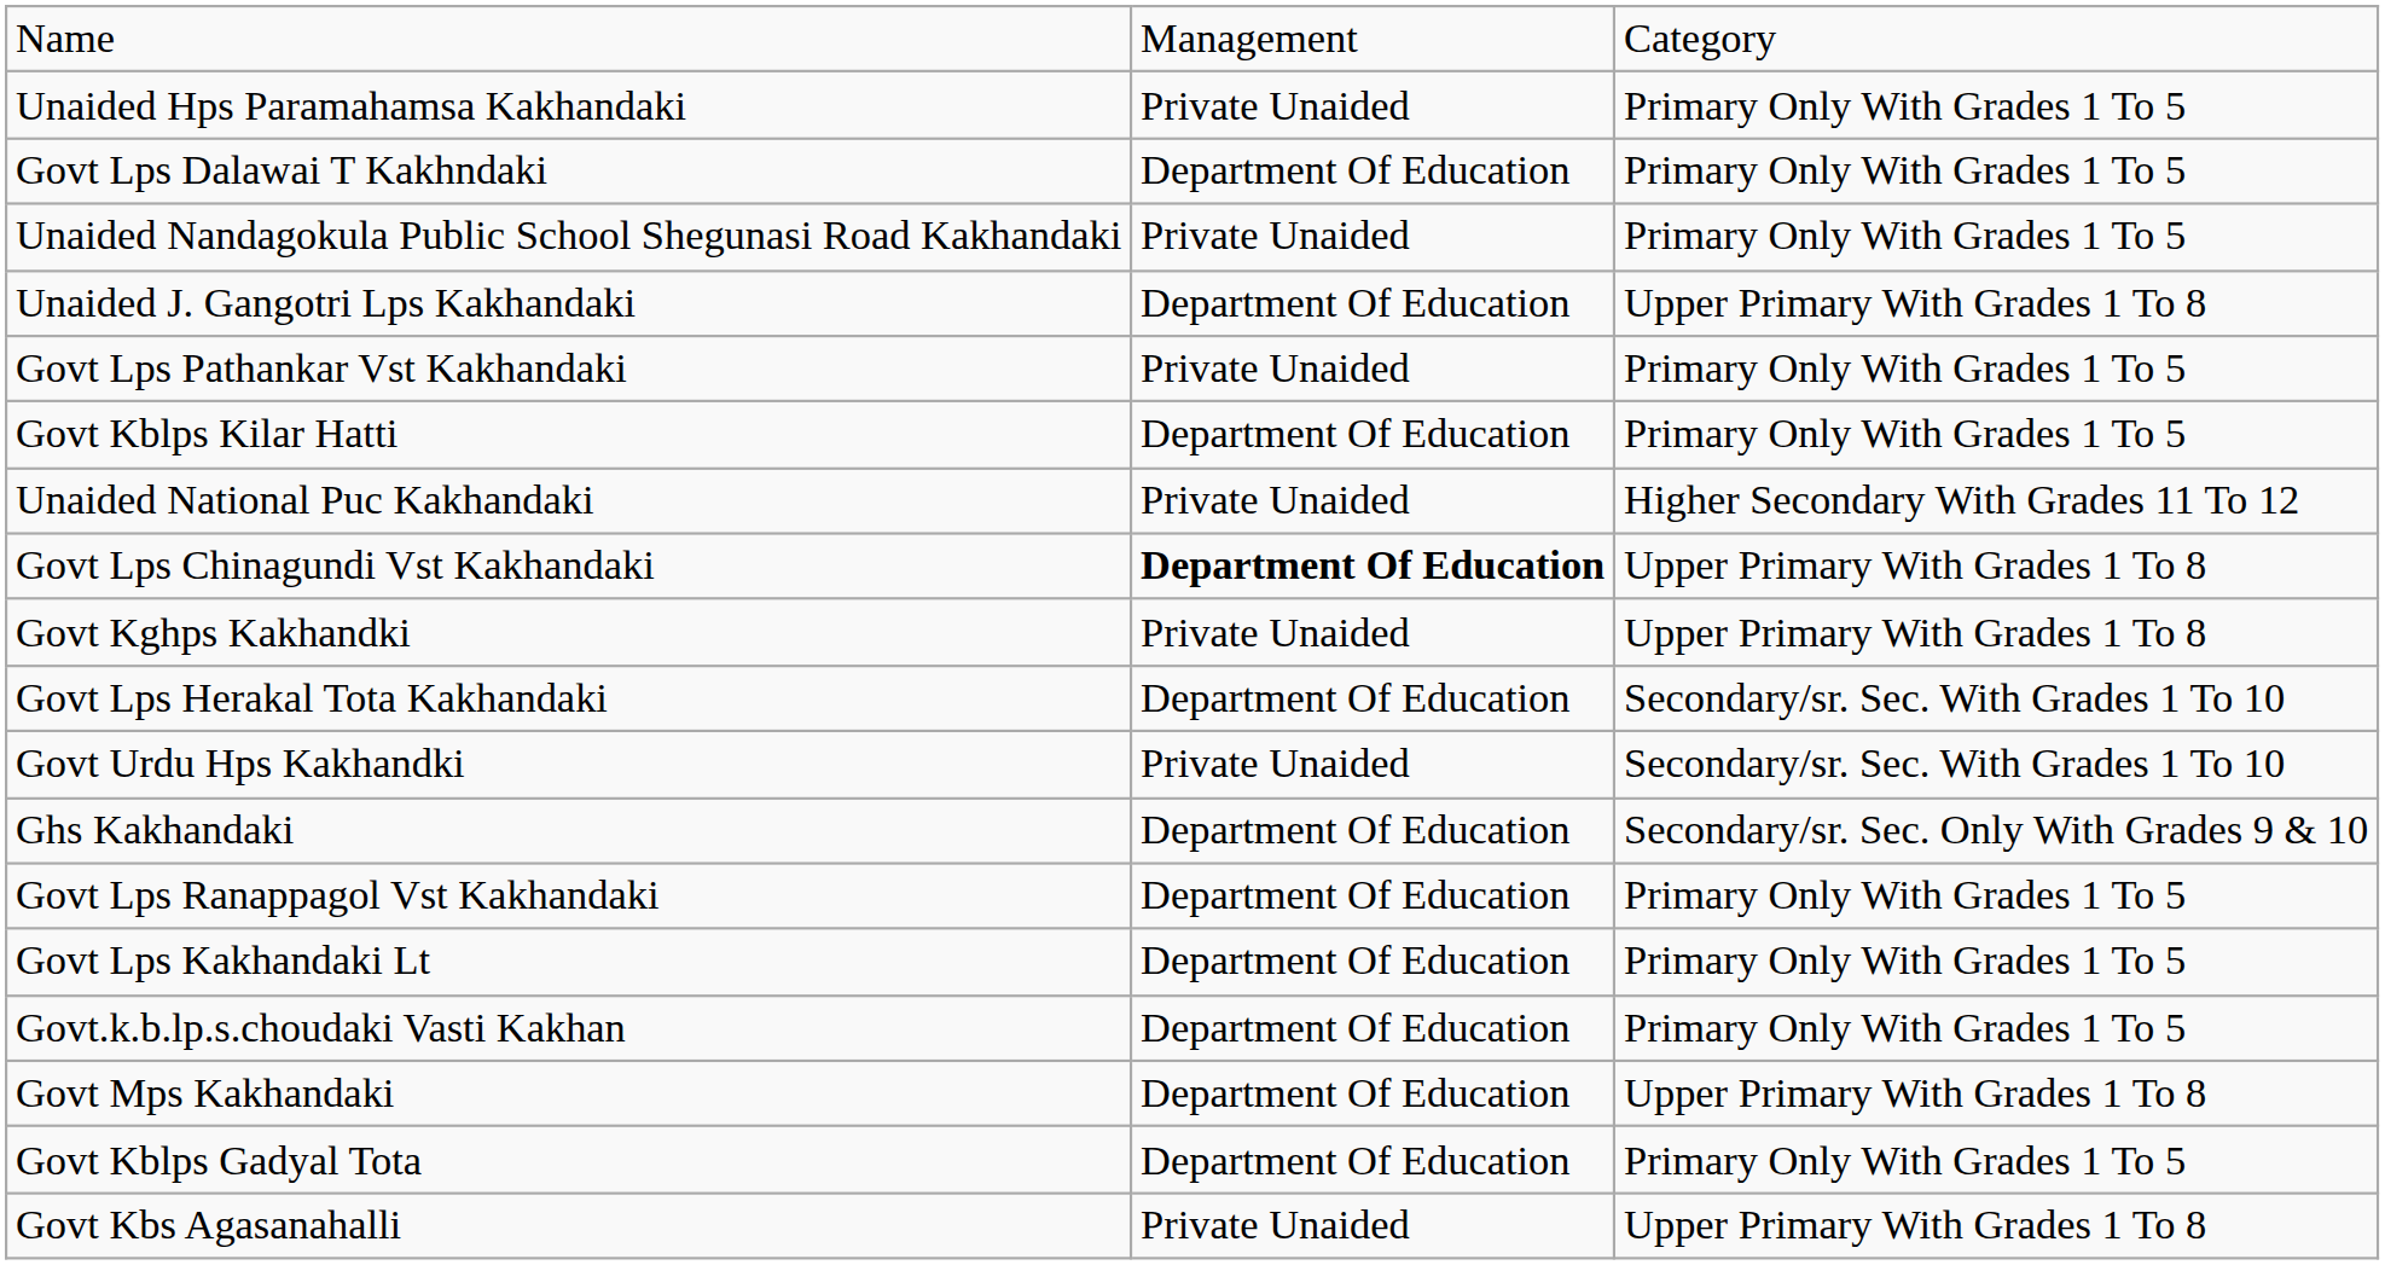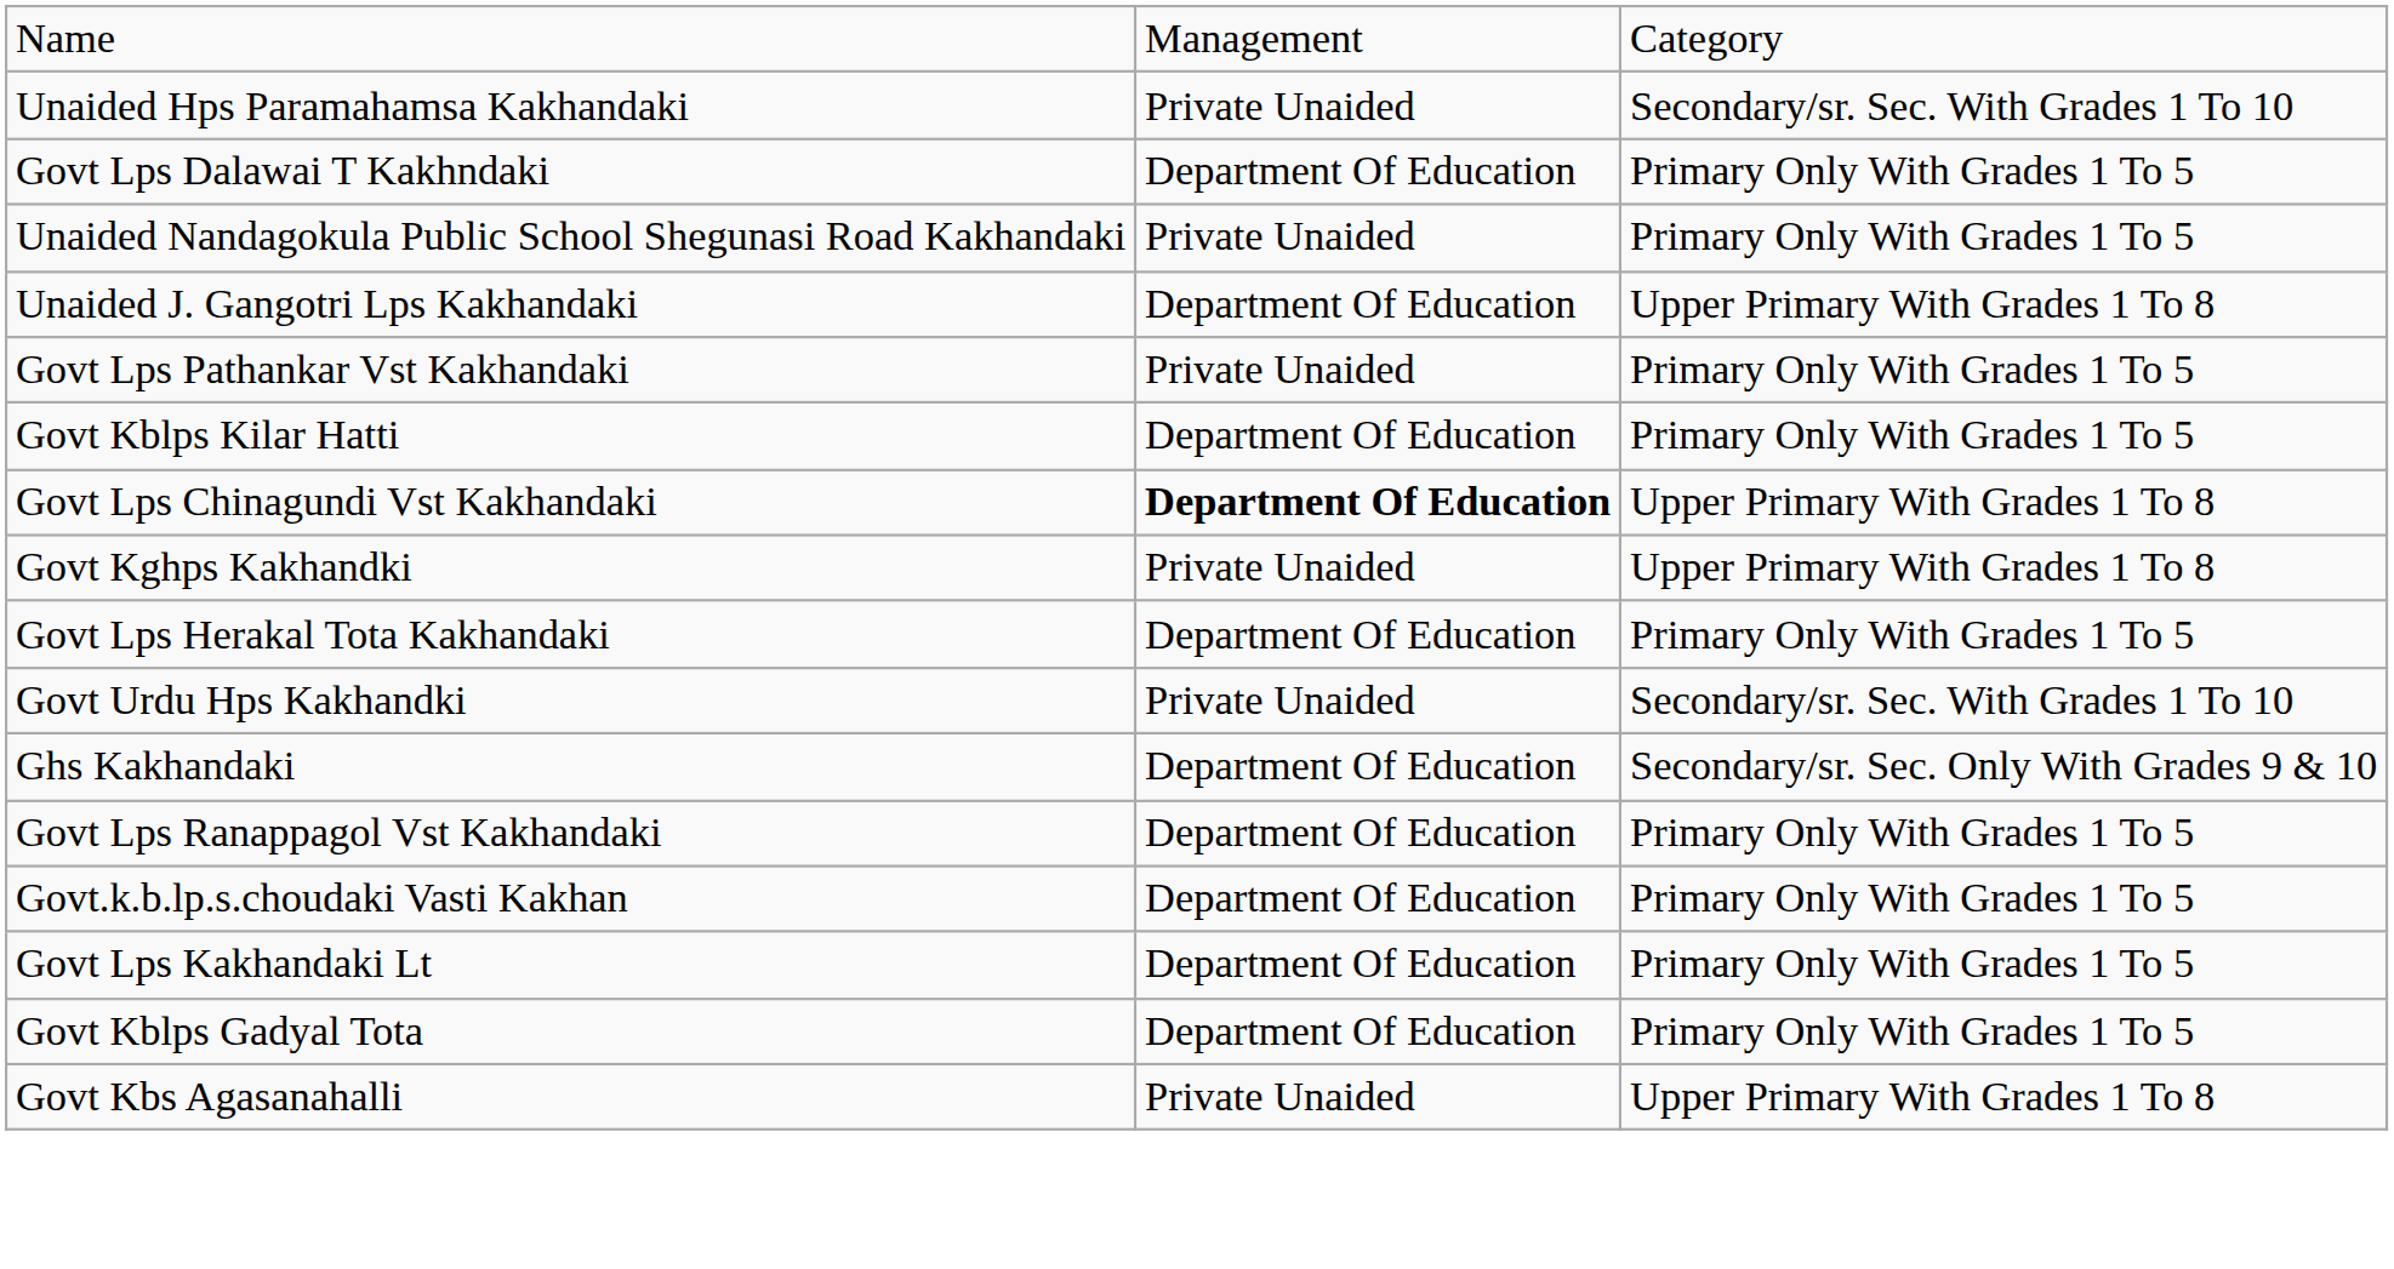Unaided Hps Paramahamsa Kakhandaki | column 3: Primary Only With Grades 1 To 5 -> Secondary/sr. Sec. With Grades 1 To 10
- row: Unaided National Puc Kakhandaki | Private Unaided | Higher Secondary With Grades 11 To 12
Govt Lps Herakal Tota Kakhandaki | column 3: Secondary/sr. Sec. With Grades 1 To 10 -> Primary Only With Grades 1 To 5
rows swapped: Govt Lps Kakhandaki Lt <-> Govt.k.b.lp.s.choudaki Vasti Kakhan
- row: Govt Mps Kakhandaki | Department Of Education | Upper Primary With Grades 1 To 8
